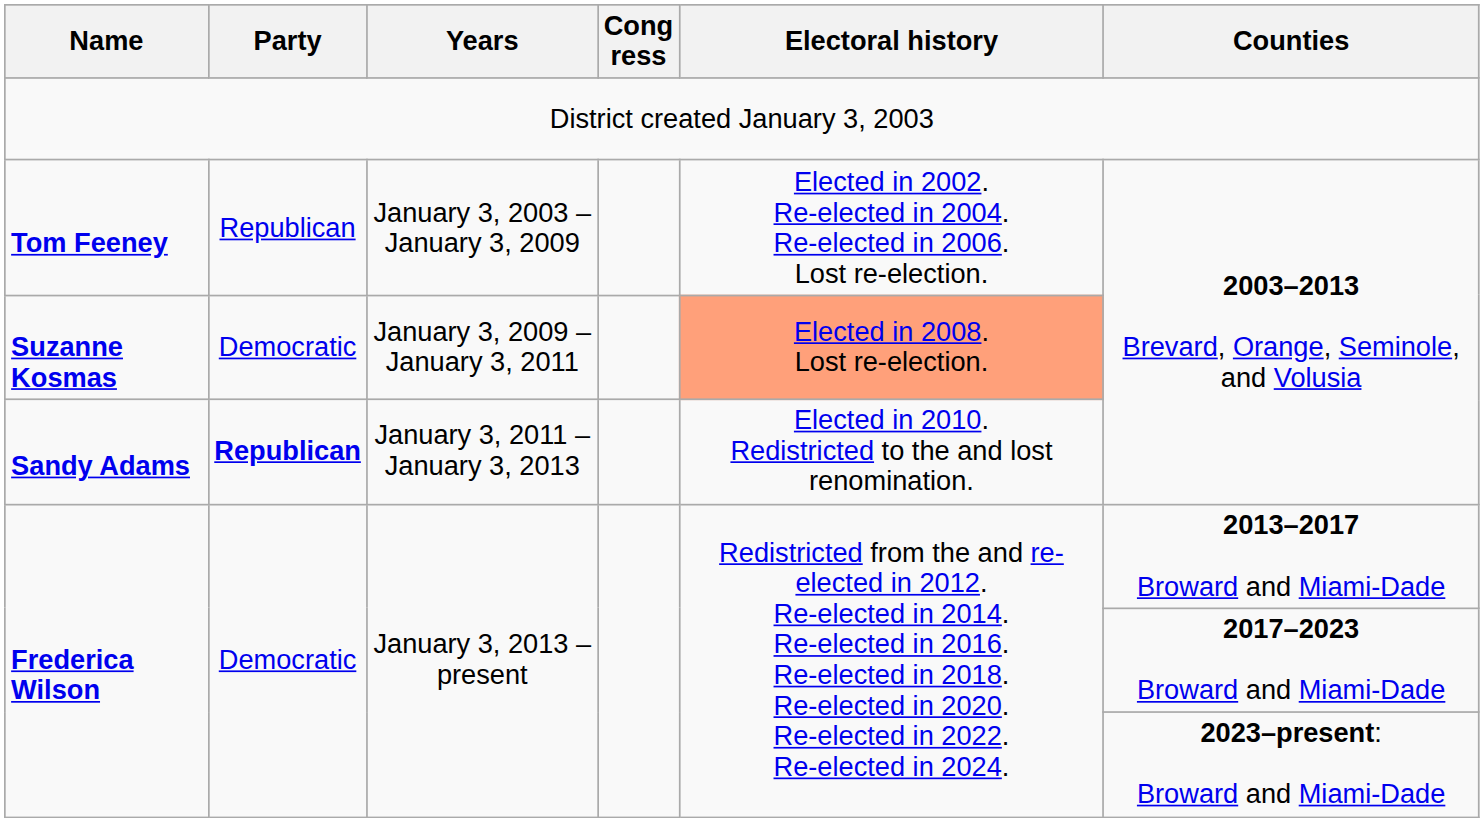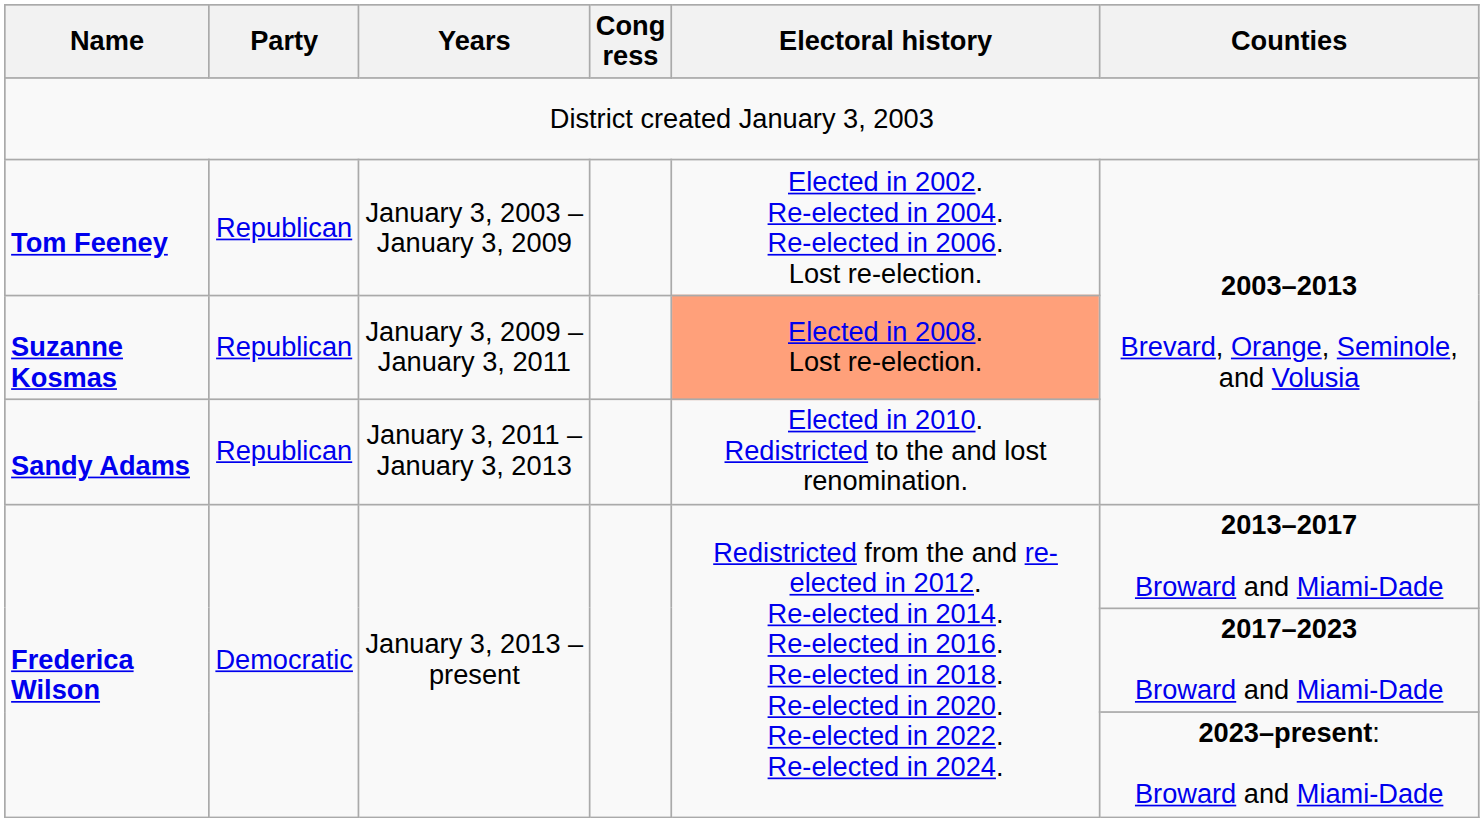Suzanne Kosmas | Party: Democratic -> Republican
Sandy Adams | Party: bold -> normal
